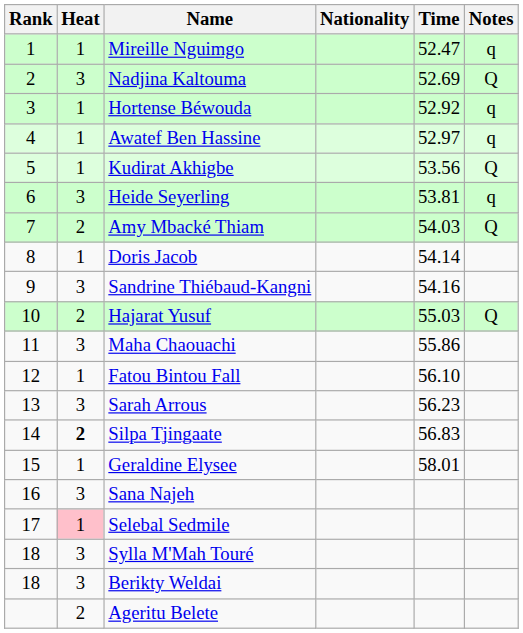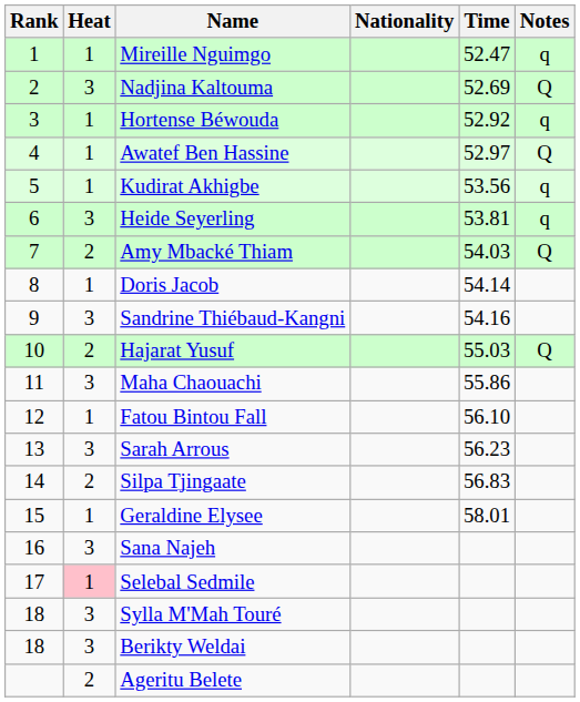Awatef Ben Hassine | Notes: q -> Q
Kudirat Akhigbe | Notes: Q -> q
Silpa Tjingaate | Heat: bold -> normal
